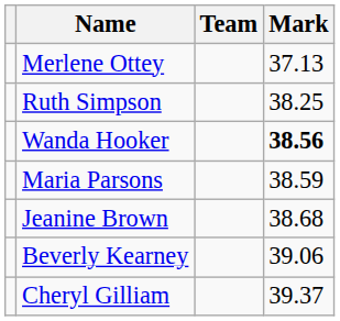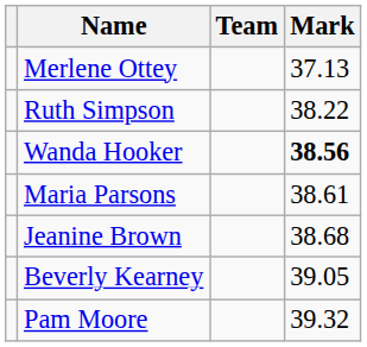Ruth Simpson | Mark: 38.25 -> 38.22
Maria Parsons | Mark: 38.59 -> 38.61
Beverly Kearney | Mark: 39.06 -> 39.05
+ row: Pam Moore | 39.32
- row: Cheryl Gilliam | 39.37
